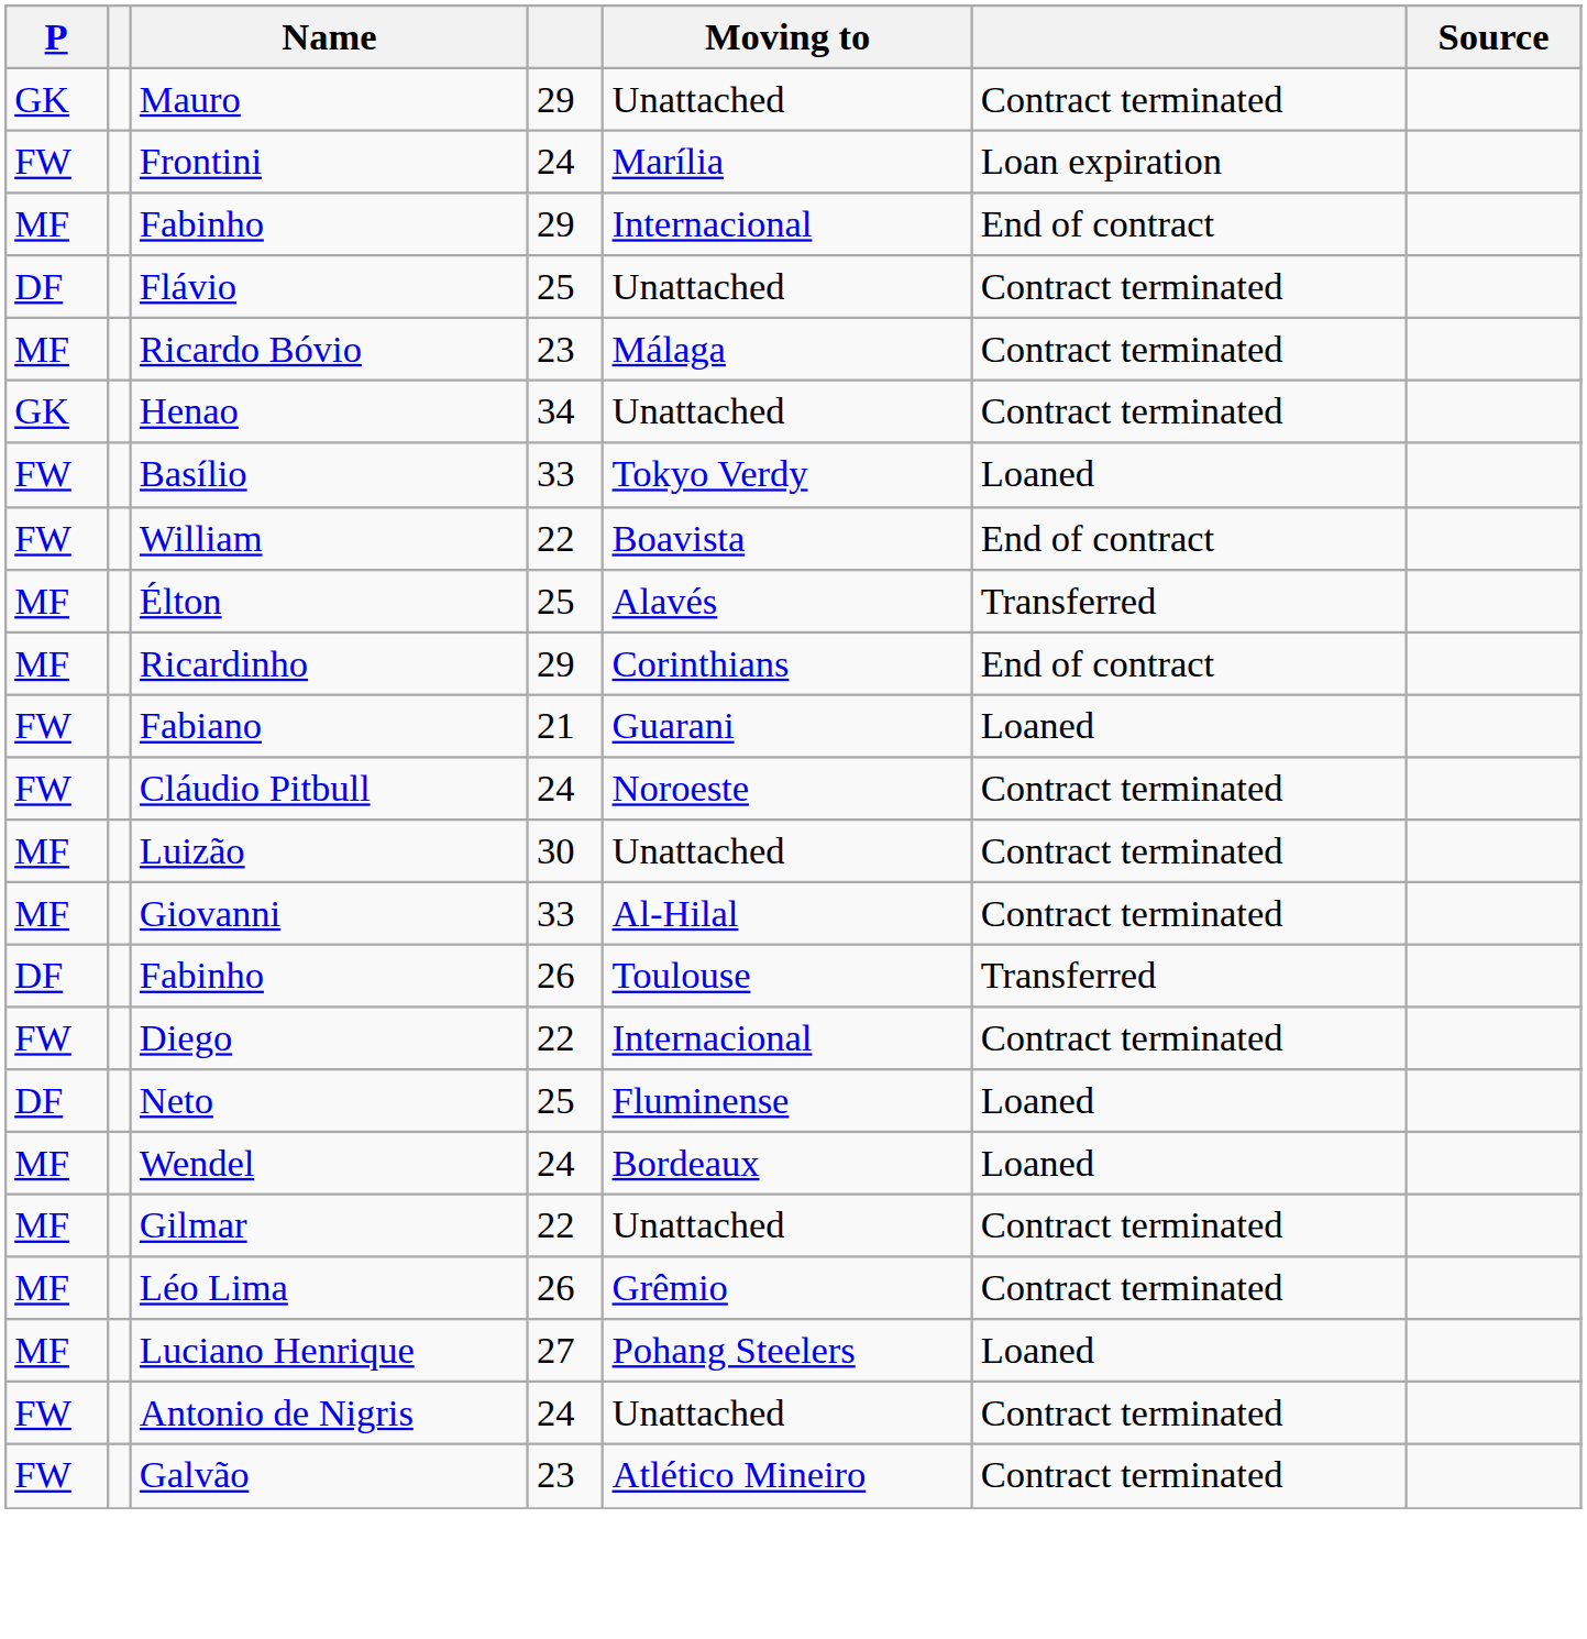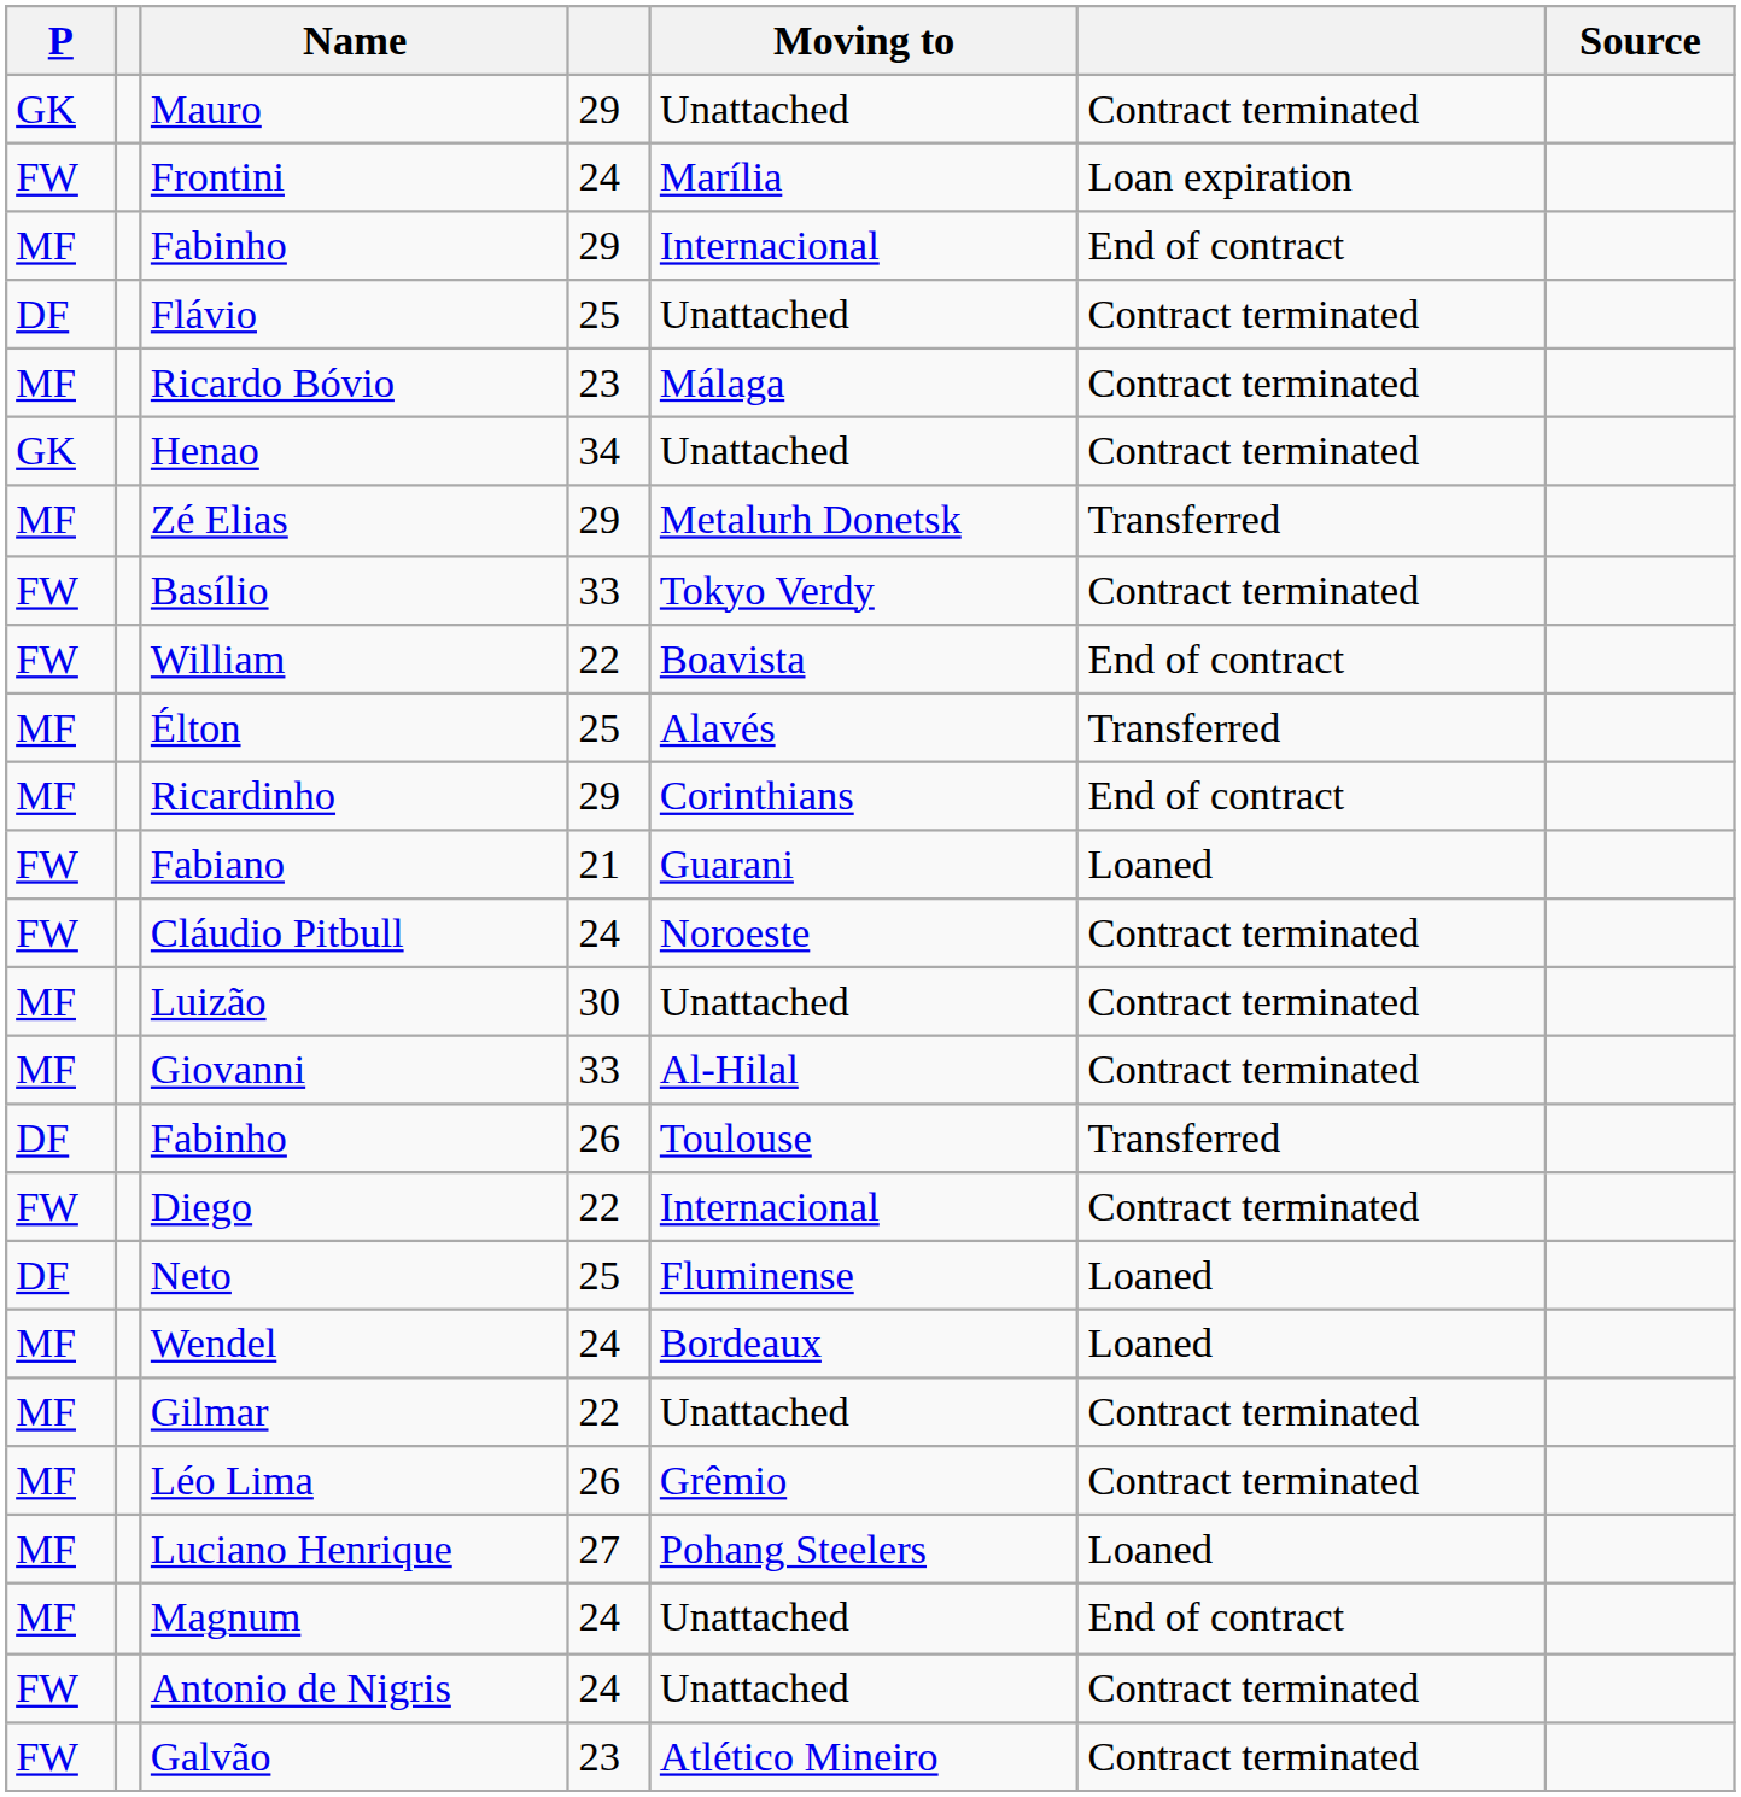+ row: MF | Zé Elias | 29 | Metalurh Donetsk | Transferred
Basílio | column 6: Loaned -> Contract terminated
+ row: MF | Magnum | 24 | Unattached | End of contract
